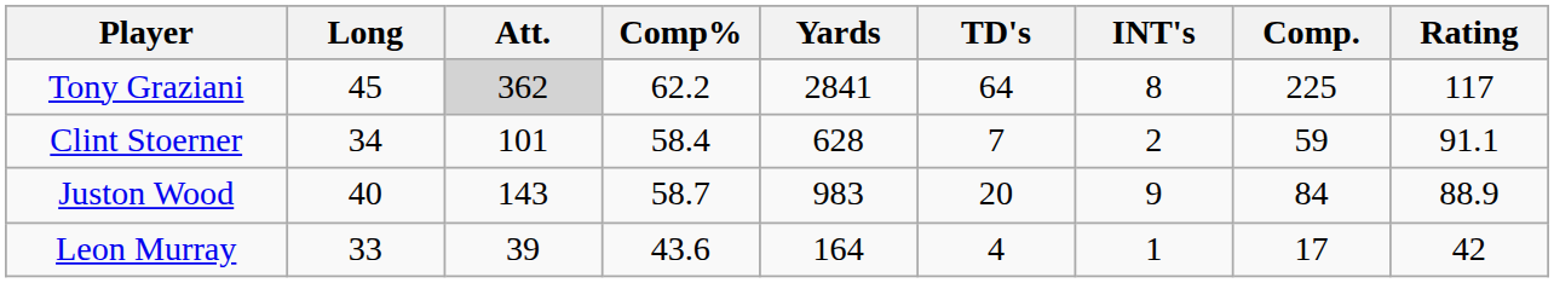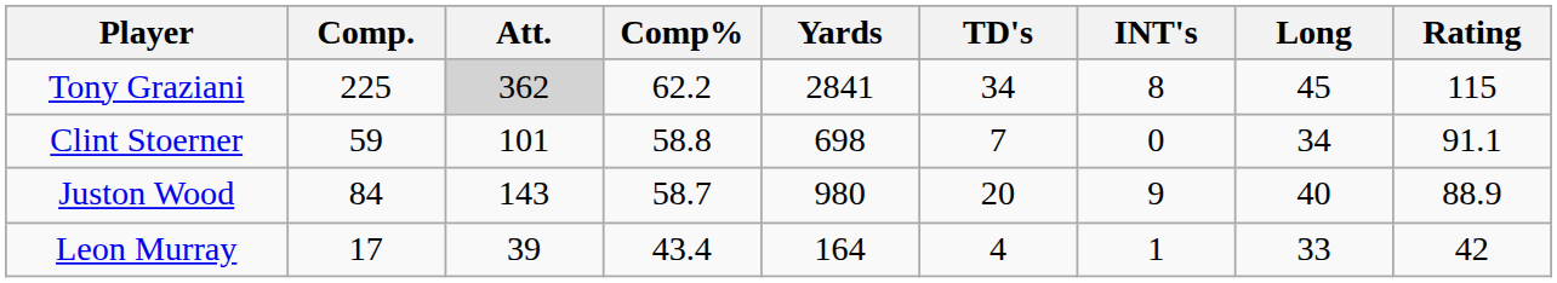columns swapped: Comp. <-> Long
Tony Graziani | TD's: 64 -> 34
Tony Graziani | Rating: 117 -> 115
Clint Stoerner | Comp%: 58.4 -> 58.8
Clint Stoerner | Yards: 628 -> 698
Clint Stoerner | INT's: 2 -> 0
Juston Wood | Yards: 983 -> 980
Leon Murray | Comp%: 43.6 -> 43.4
